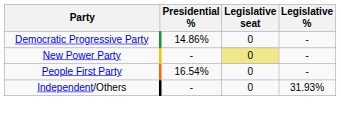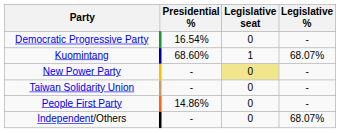Democratic Progressive Party | Presidential %: 14.86% -> 16.54%
+ row: Kuomintang | 68.60% | 1 | 68.07%
+ row: Taiwan Solidarity Union | - | 0 | -
People First Party | Presidential %: 16.54% -> 14.86%
Independent/Others | Legislative %: 31.93% -> 68.07%
